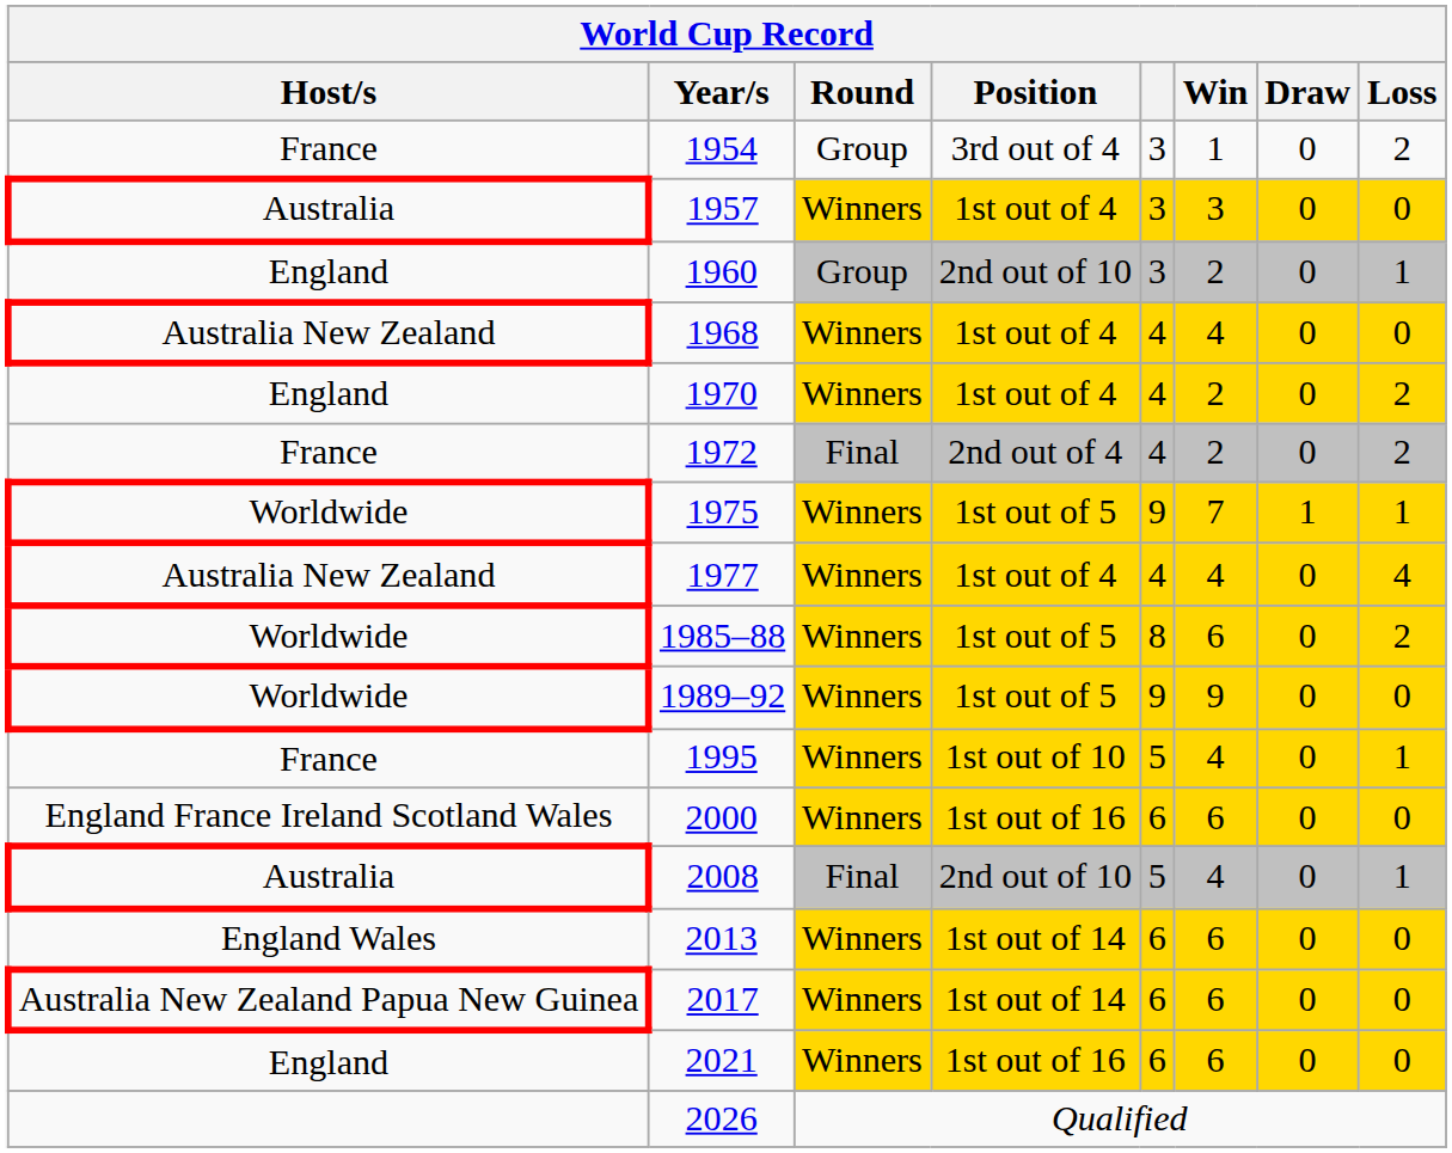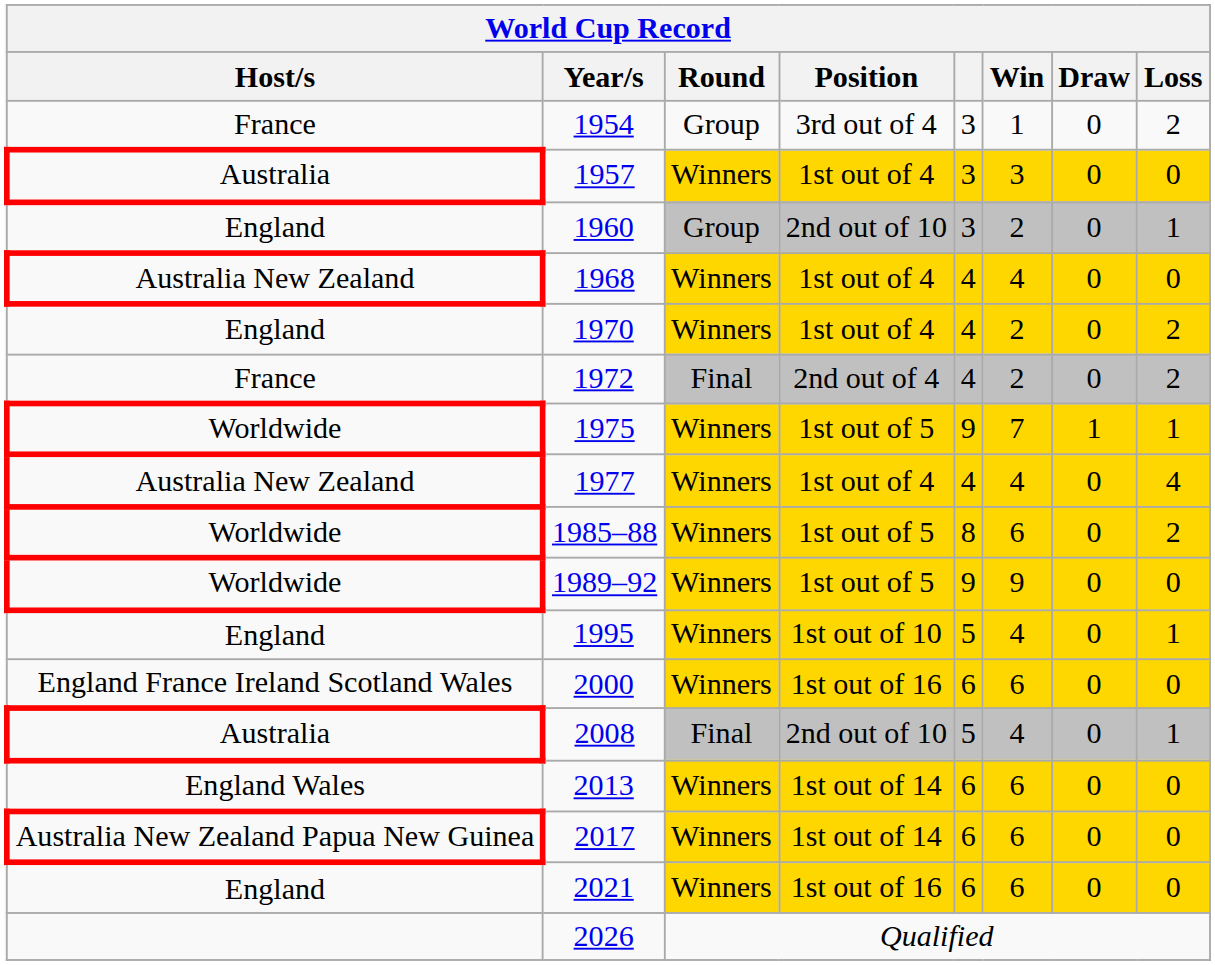1995 | World Cup Record / Host/s: France -> England
